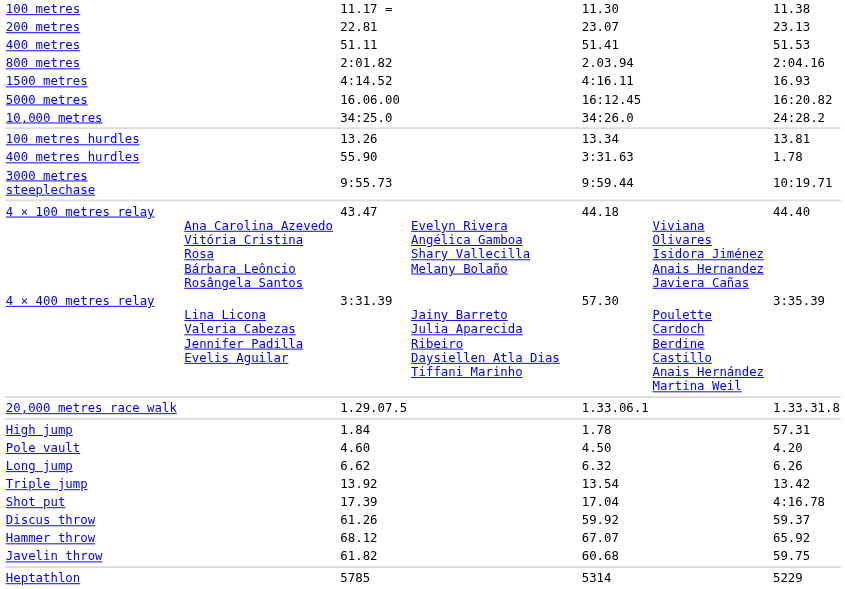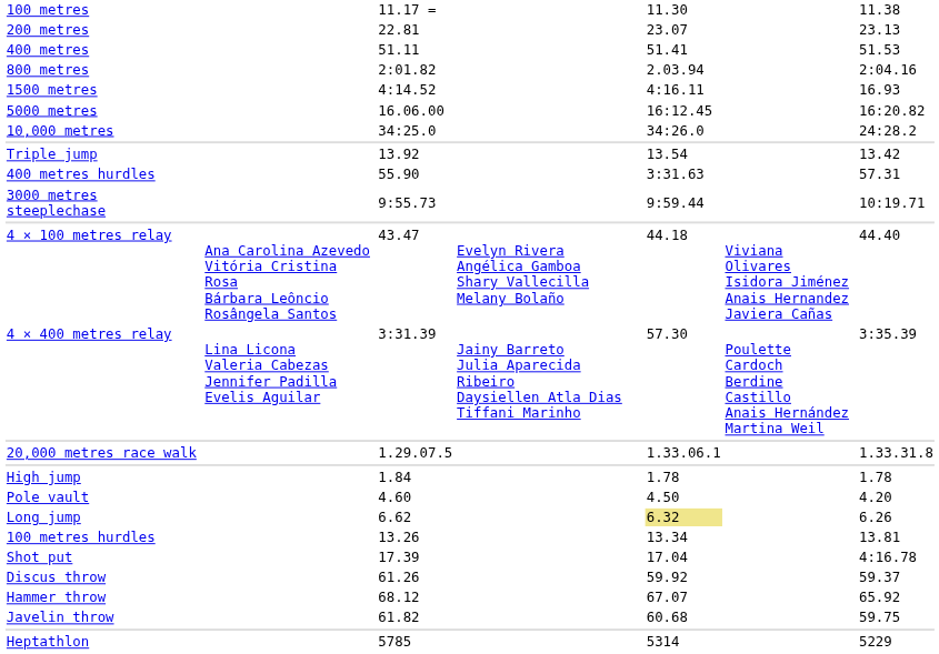rows swapped: 100 metres hurdles <-> Triple jump
400 metres hurdles | column 7: 1.78 -> 57.31
High jump | column 7: 57.31 -> 1.78
Long jump | column 5: no background -> khaki background
